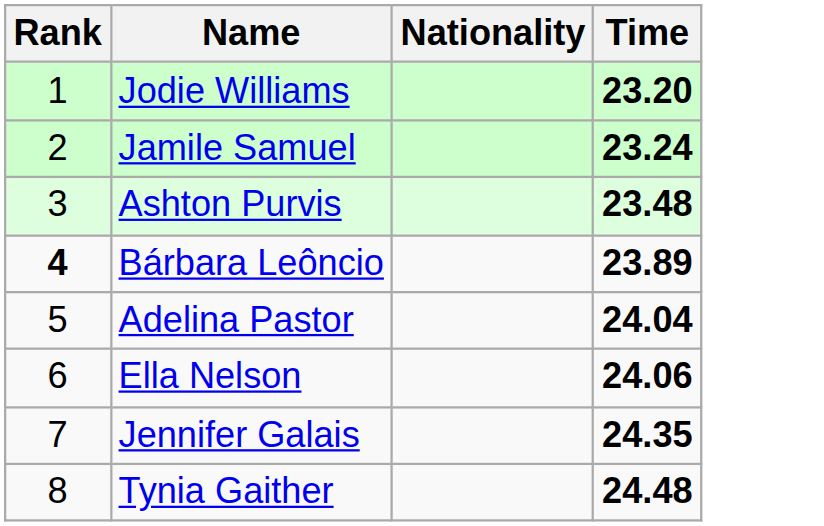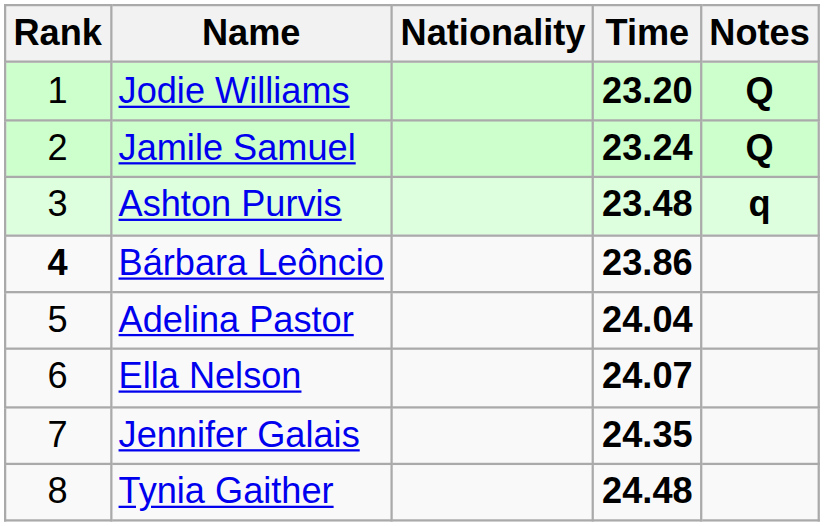+ column: Notes | Q | Q | q
Bárbara Leôncio | Time: 23.89 -> 23.86
Ella Nelson | Time: 24.06 -> 24.07
